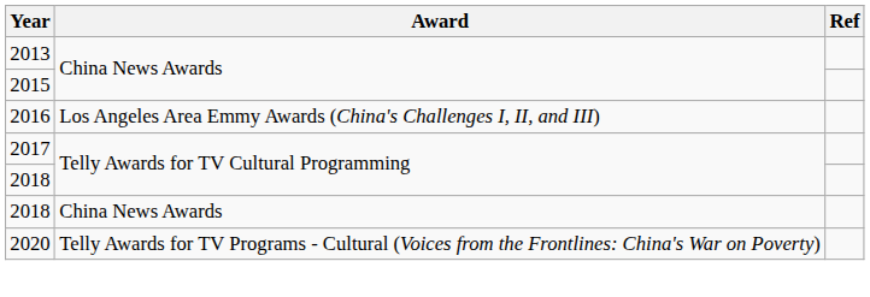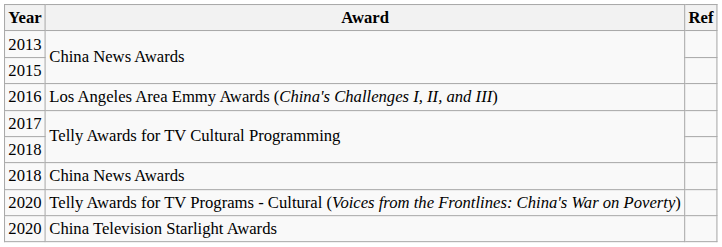+ row: 2020 | China Television Starlight Awards
